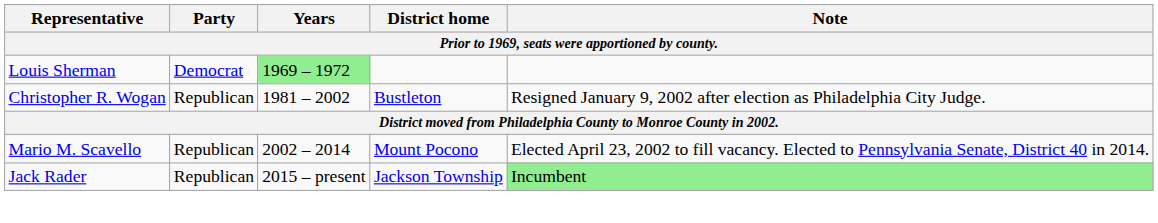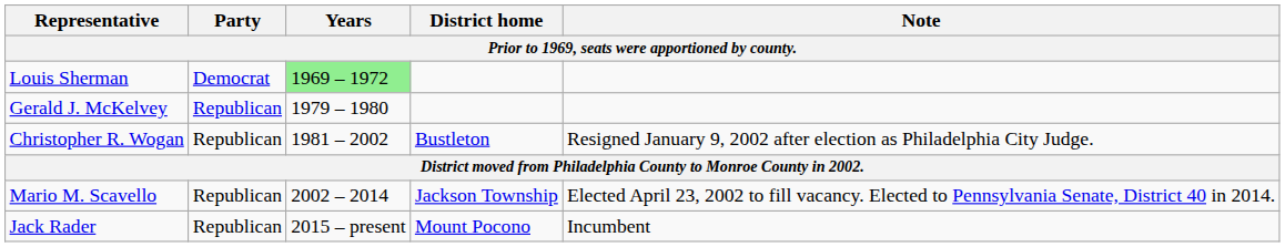+ row: Gerald J. McKelvey | Republican | 1979 – 1980
Mario M. Scavello | District home: Mount Pocono -> Jackson Township
Jack Rader | District home: Jackson Township -> Mount Pocono
Jack Rader | Note: lightgreen background -> no background
